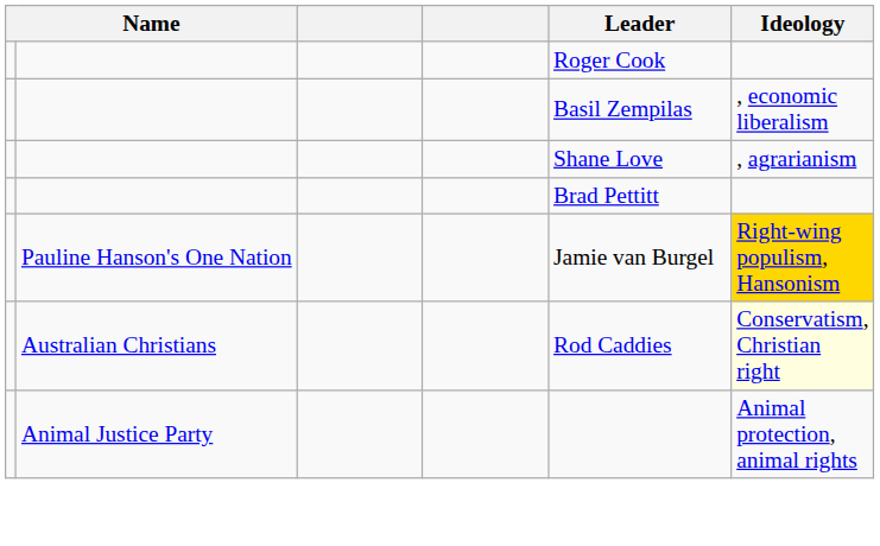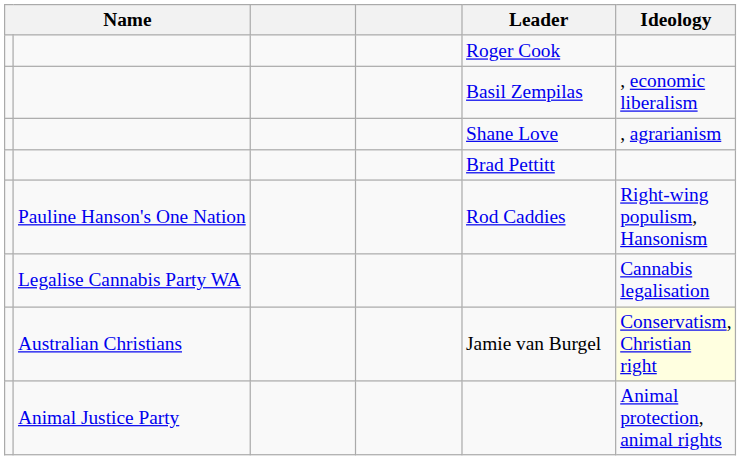Pauline Hanson's One Nation | Leader: Jamie van Burgel -> Rod Caddies
Pauline Hanson's One Nation | Ideology: gold background -> no background
+ row: Legalise Cannabis Party WA | Cannabis legalisation
Australian Christians | Leader: Rod Caddies -> Jamie van Burgel
